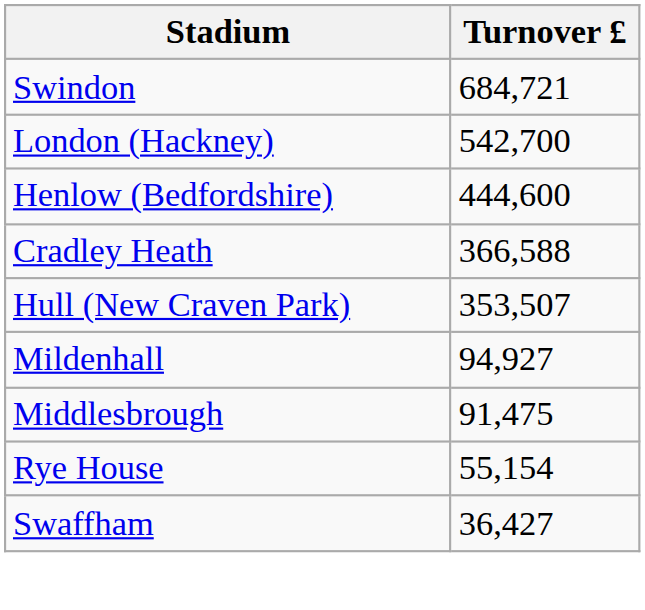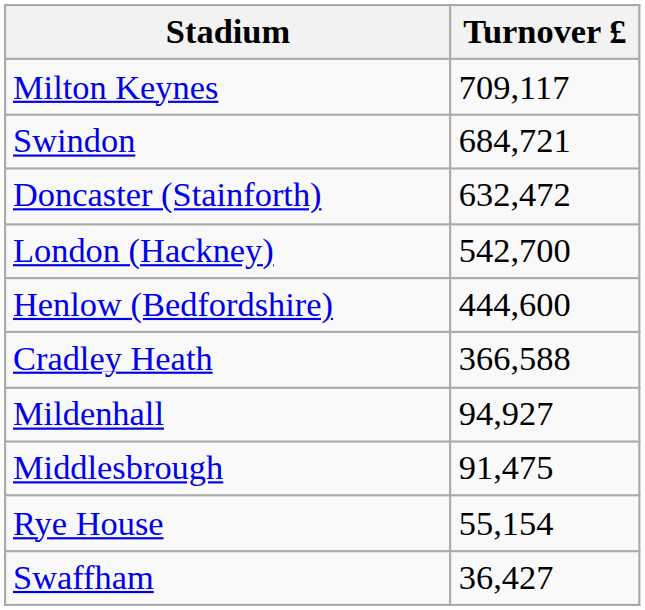+ row: Milton Keynes | 709,117
+ row: Doncaster (Stainforth) | 632,472
- row: Hull (New Craven Park) | 353,507
